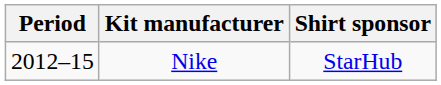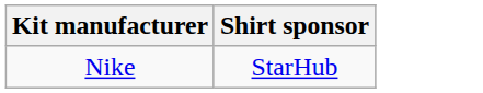- column: Period | 2012–15
